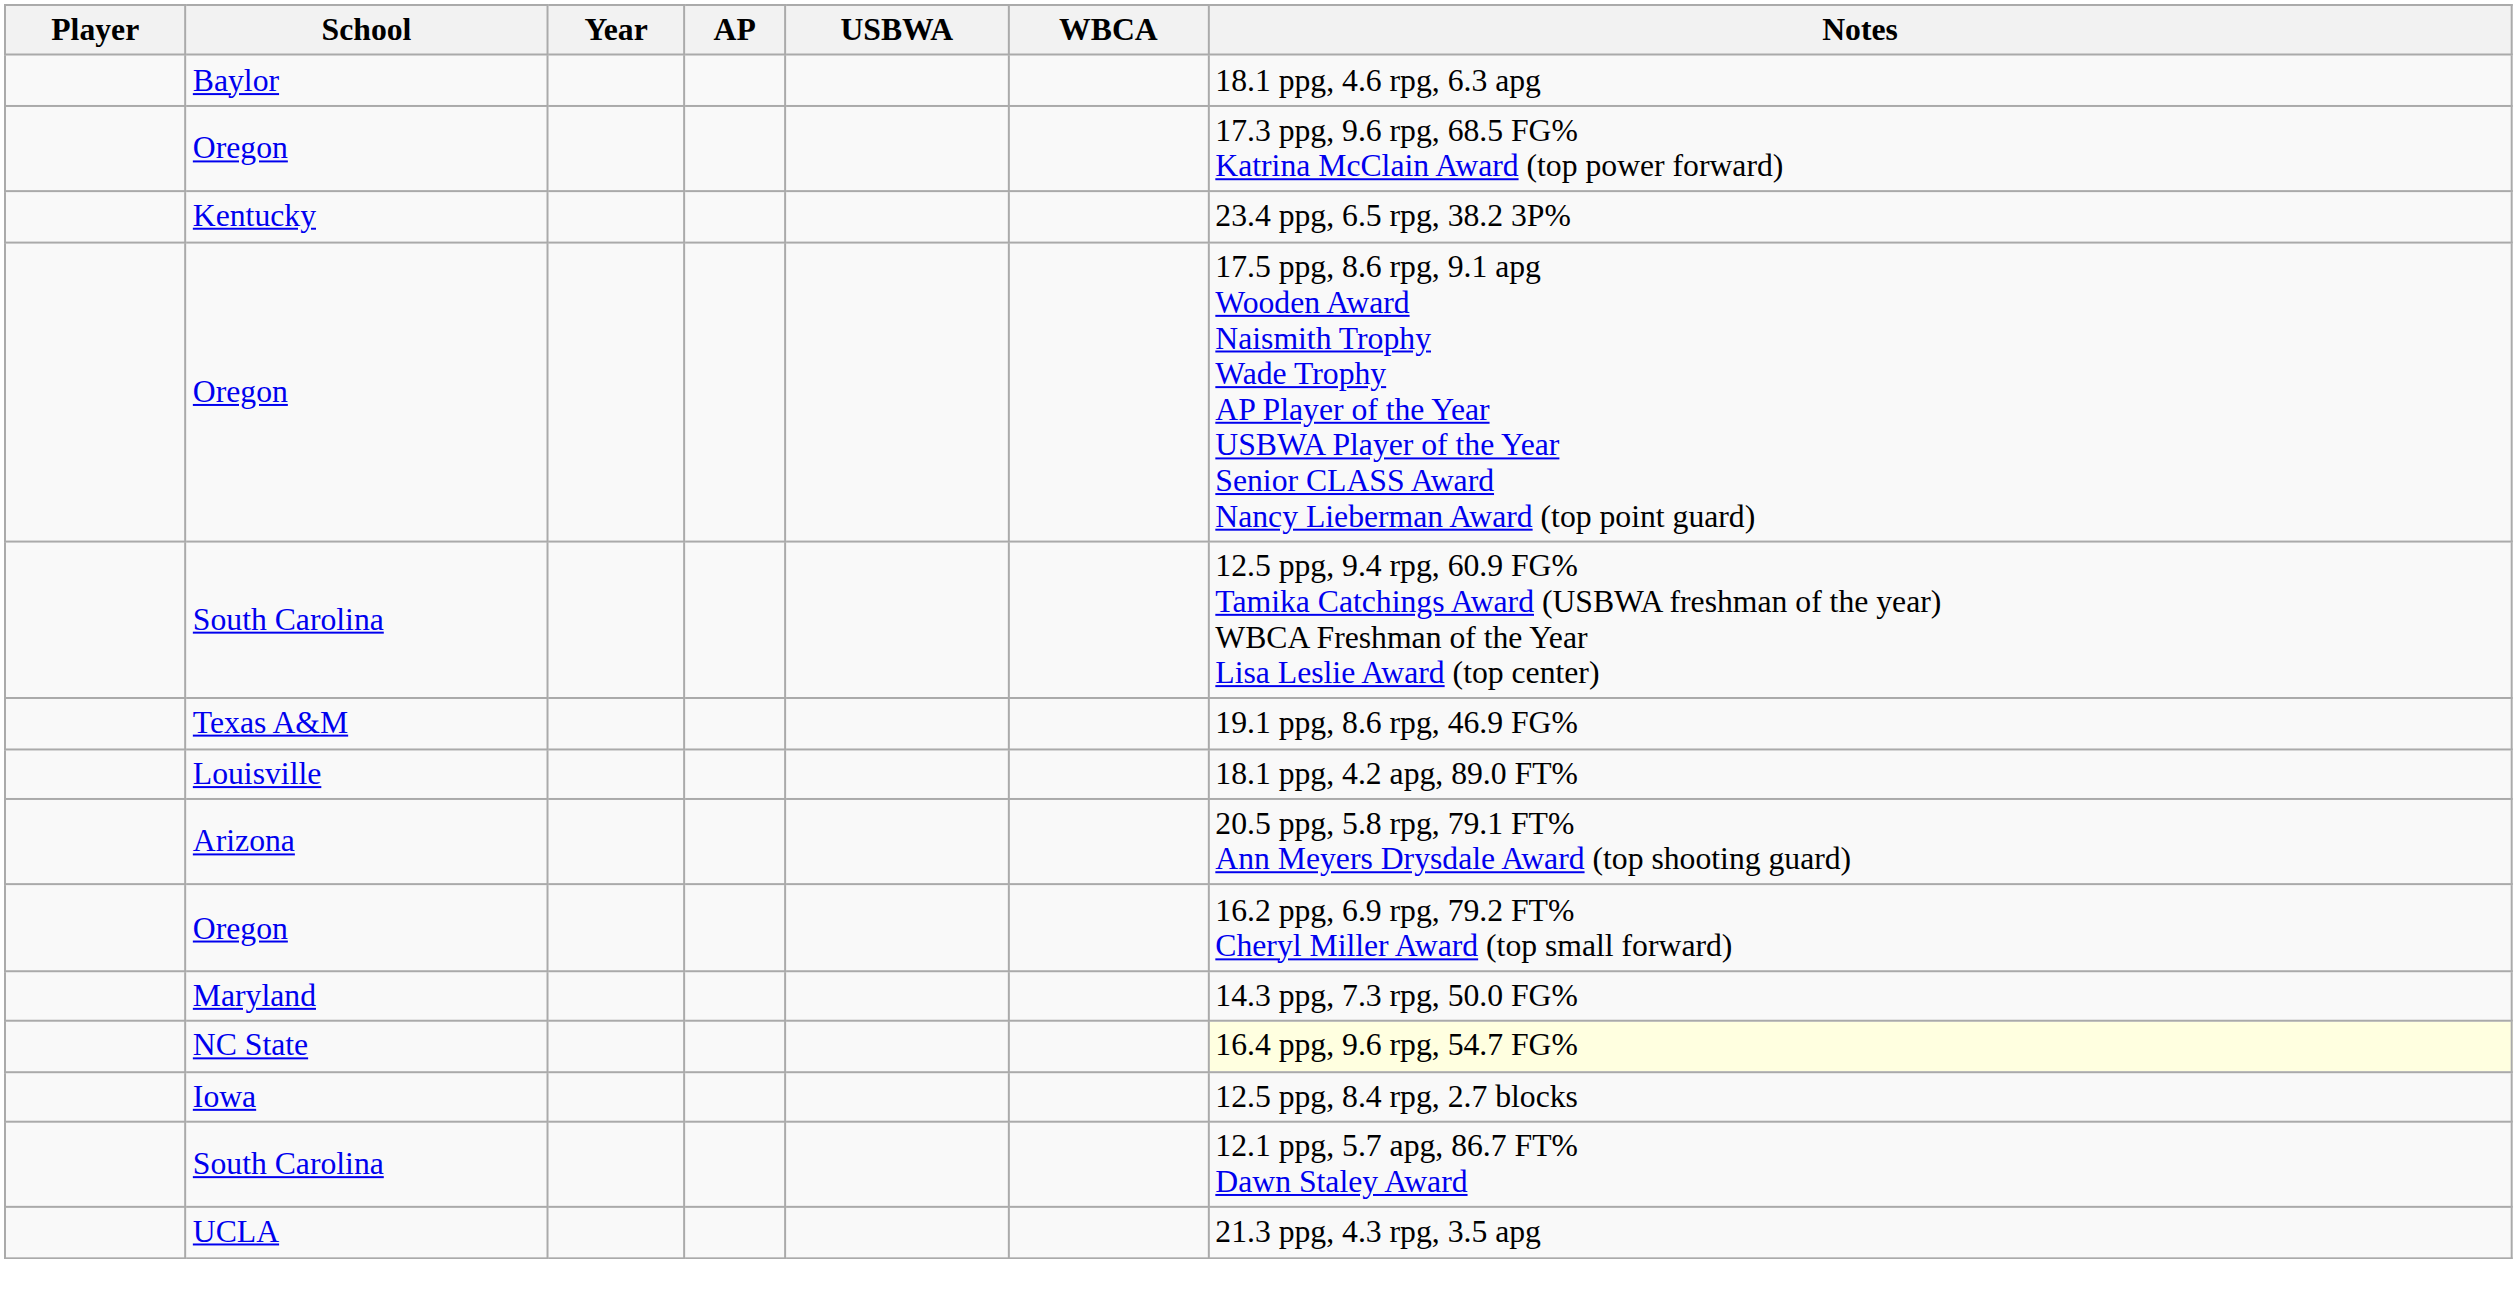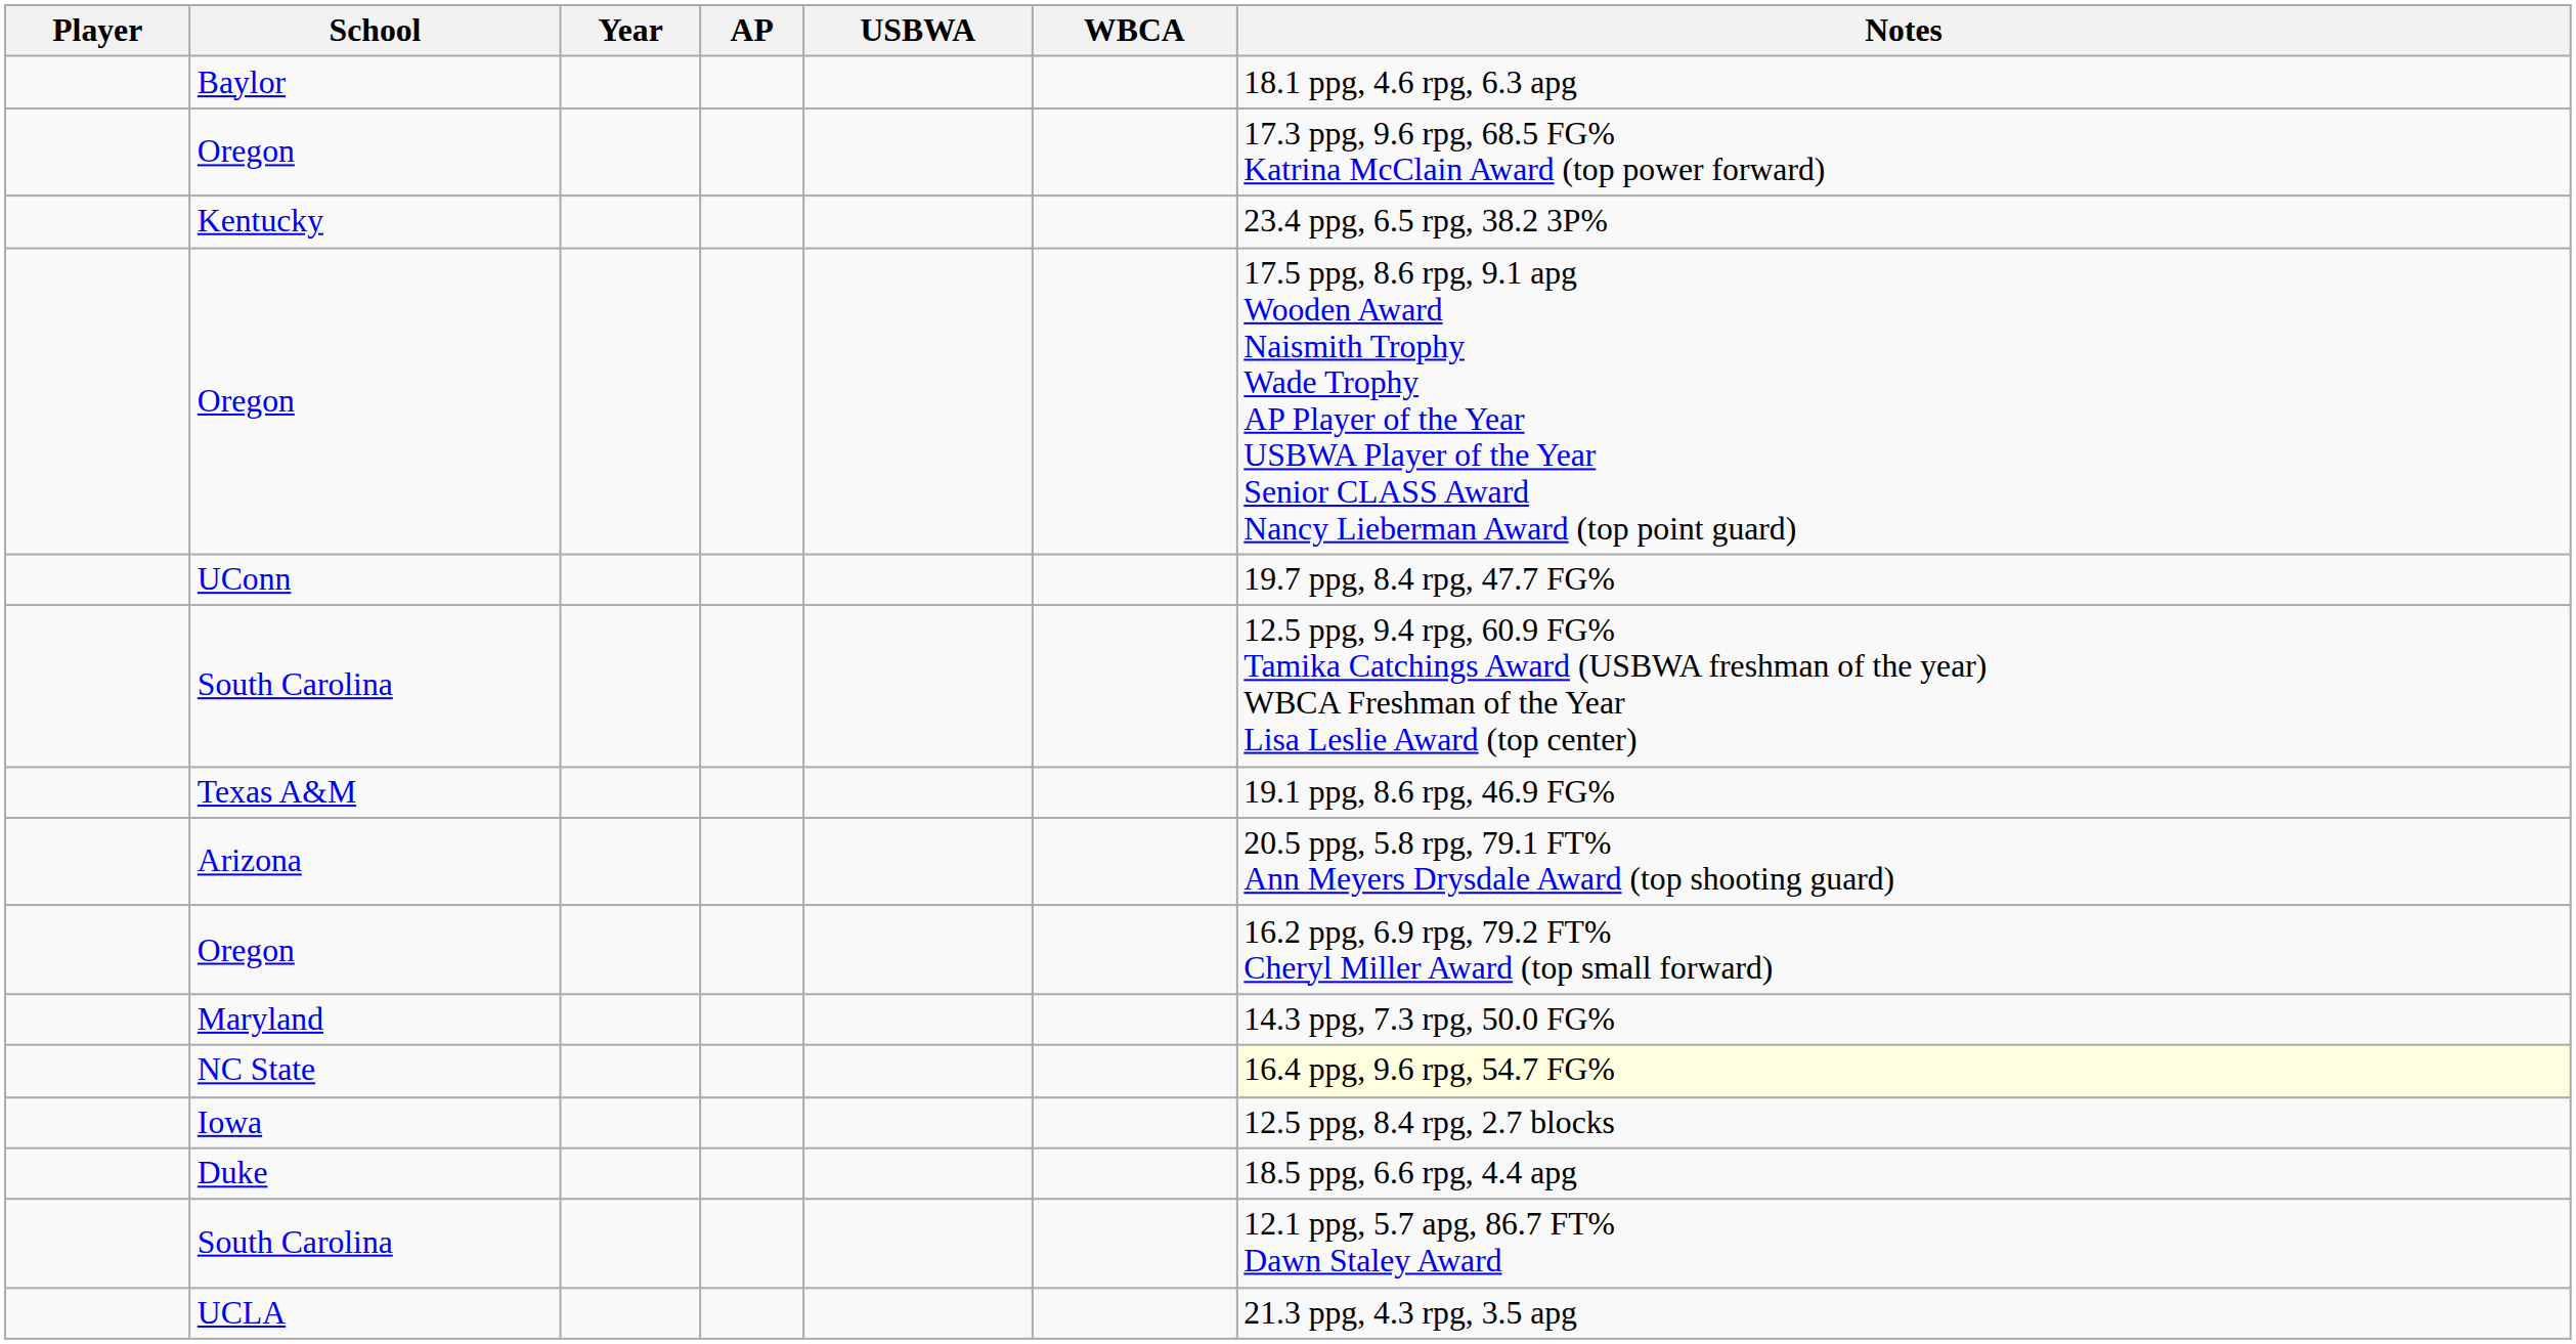+ row: UConn | 19.7 ppg, 8.4 rpg, 47.7 FG%
- row: Louisville | 18.1 ppg, 4.2 apg, 89.0 FT%
+ row: Duke | 18.5 ppg, 6.6 rpg, 4.4 apg
